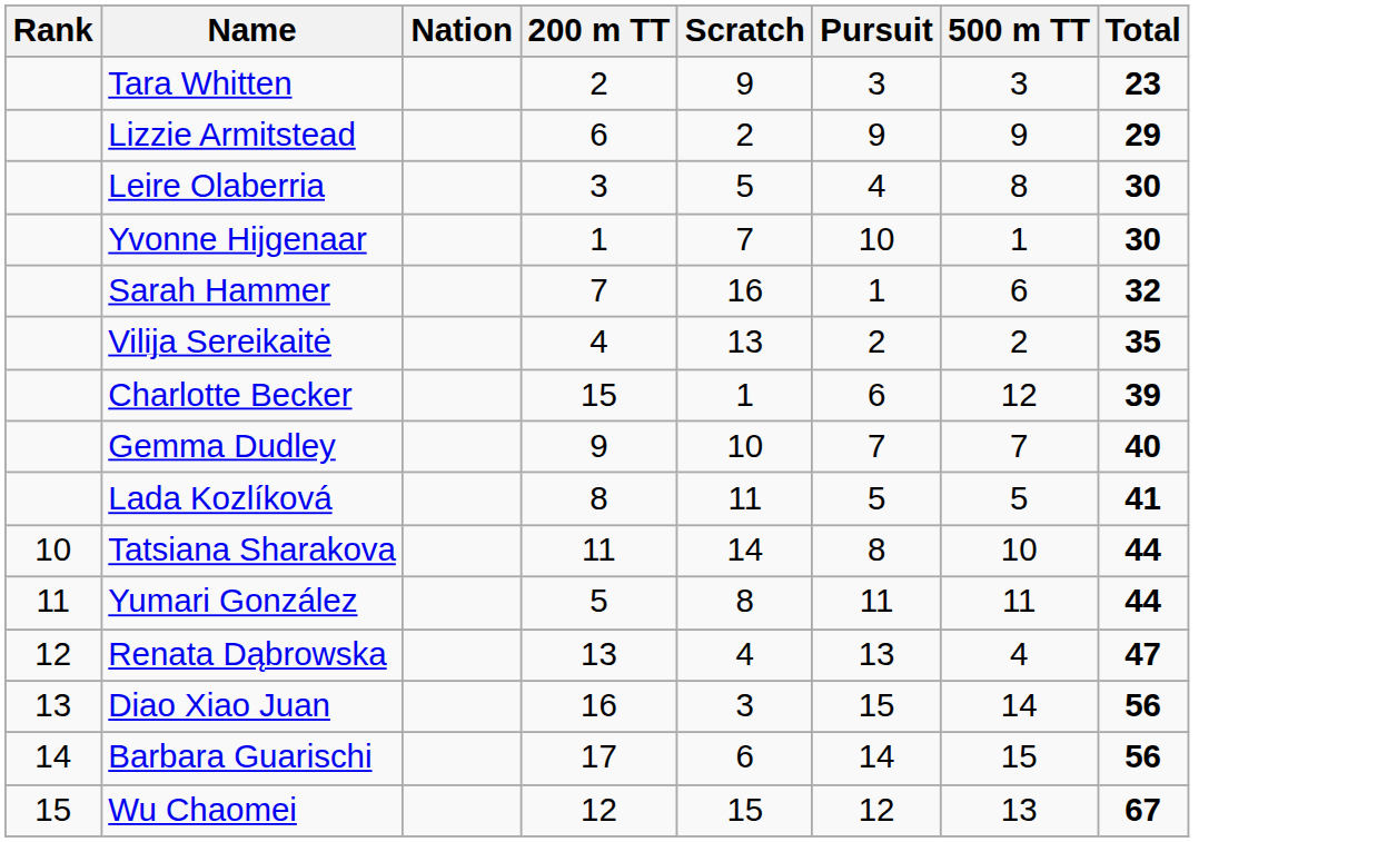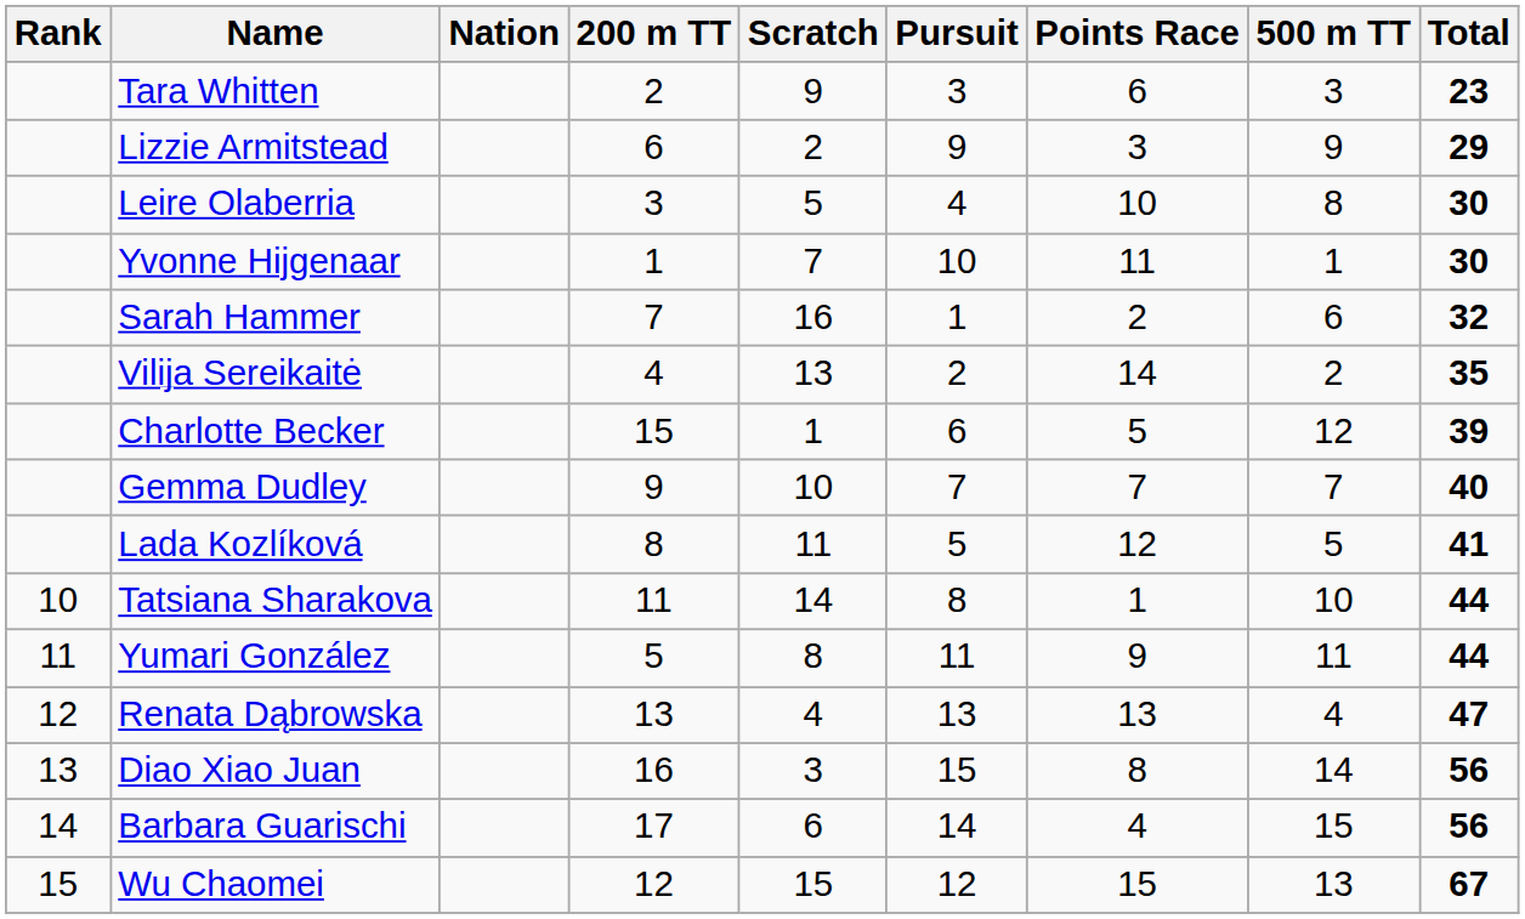+ column: Points Race | 6 | 3 | 10 | 11 | 2 | 14 | 5 | 7 | 12 | 1 | 9 | 13 | 8 | 4 | 15
